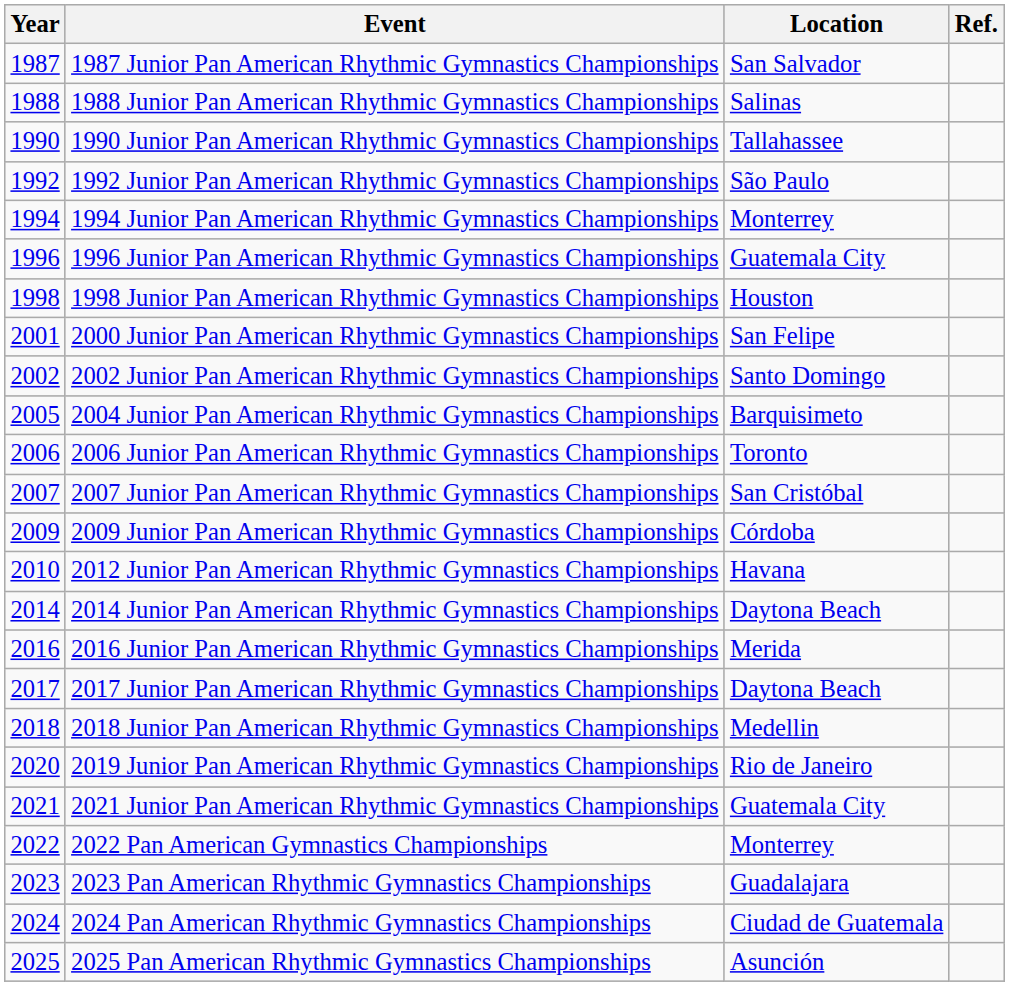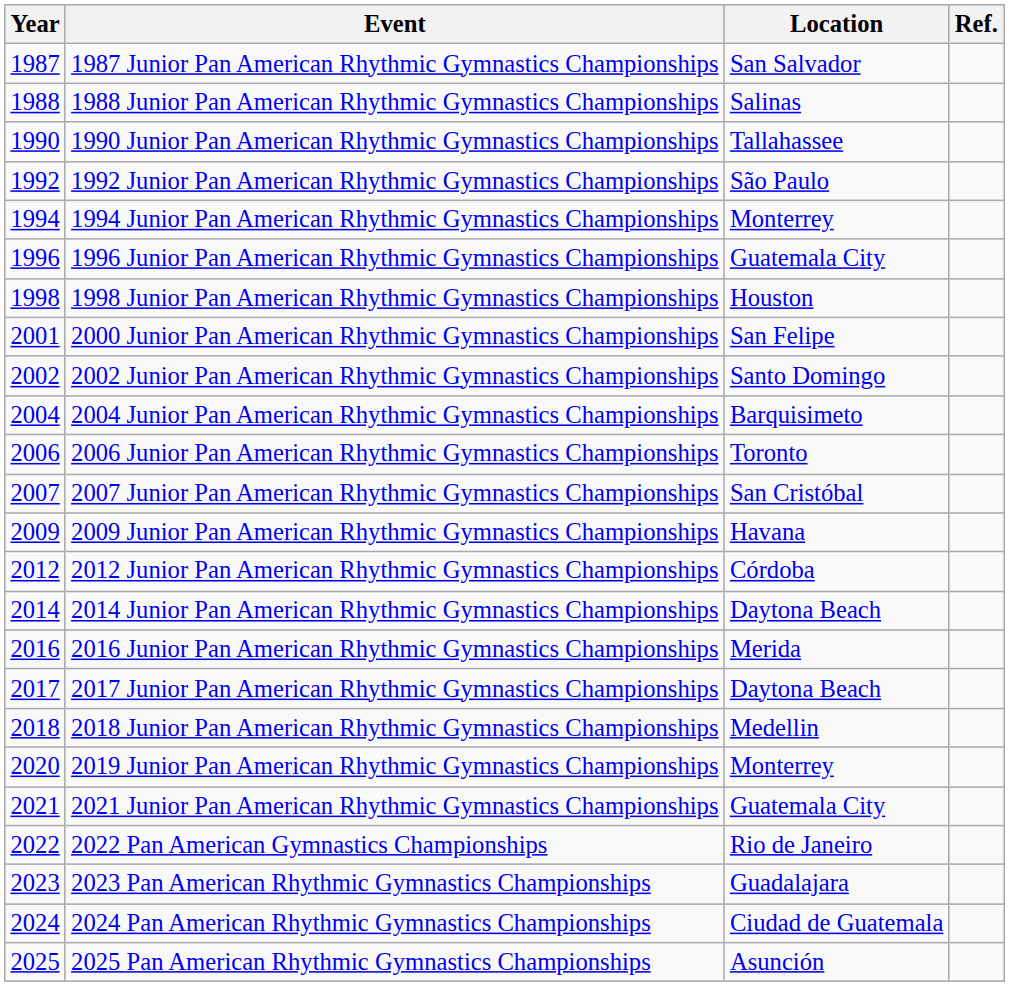2004 Junior Pan American Rhythmic Gymnastics Championships | Year: 2005 -> 2004
2009 Junior Pan American Rhythmic Gymnastics Championships | Location: Córdoba -> Havana
2012 Junior Pan American Rhythmic Gymnastics Championships | Year: 2010 -> 2012
2012 Junior Pan American Rhythmic Gymnastics Championships | Location: Havana -> Córdoba
2019 Junior Pan American Rhythmic Gymnastics Championships | Location: Rio de Janeiro -> Monterrey
2022 Pan American Gymnastics Championships | Location: Monterrey -> Rio de Janeiro
